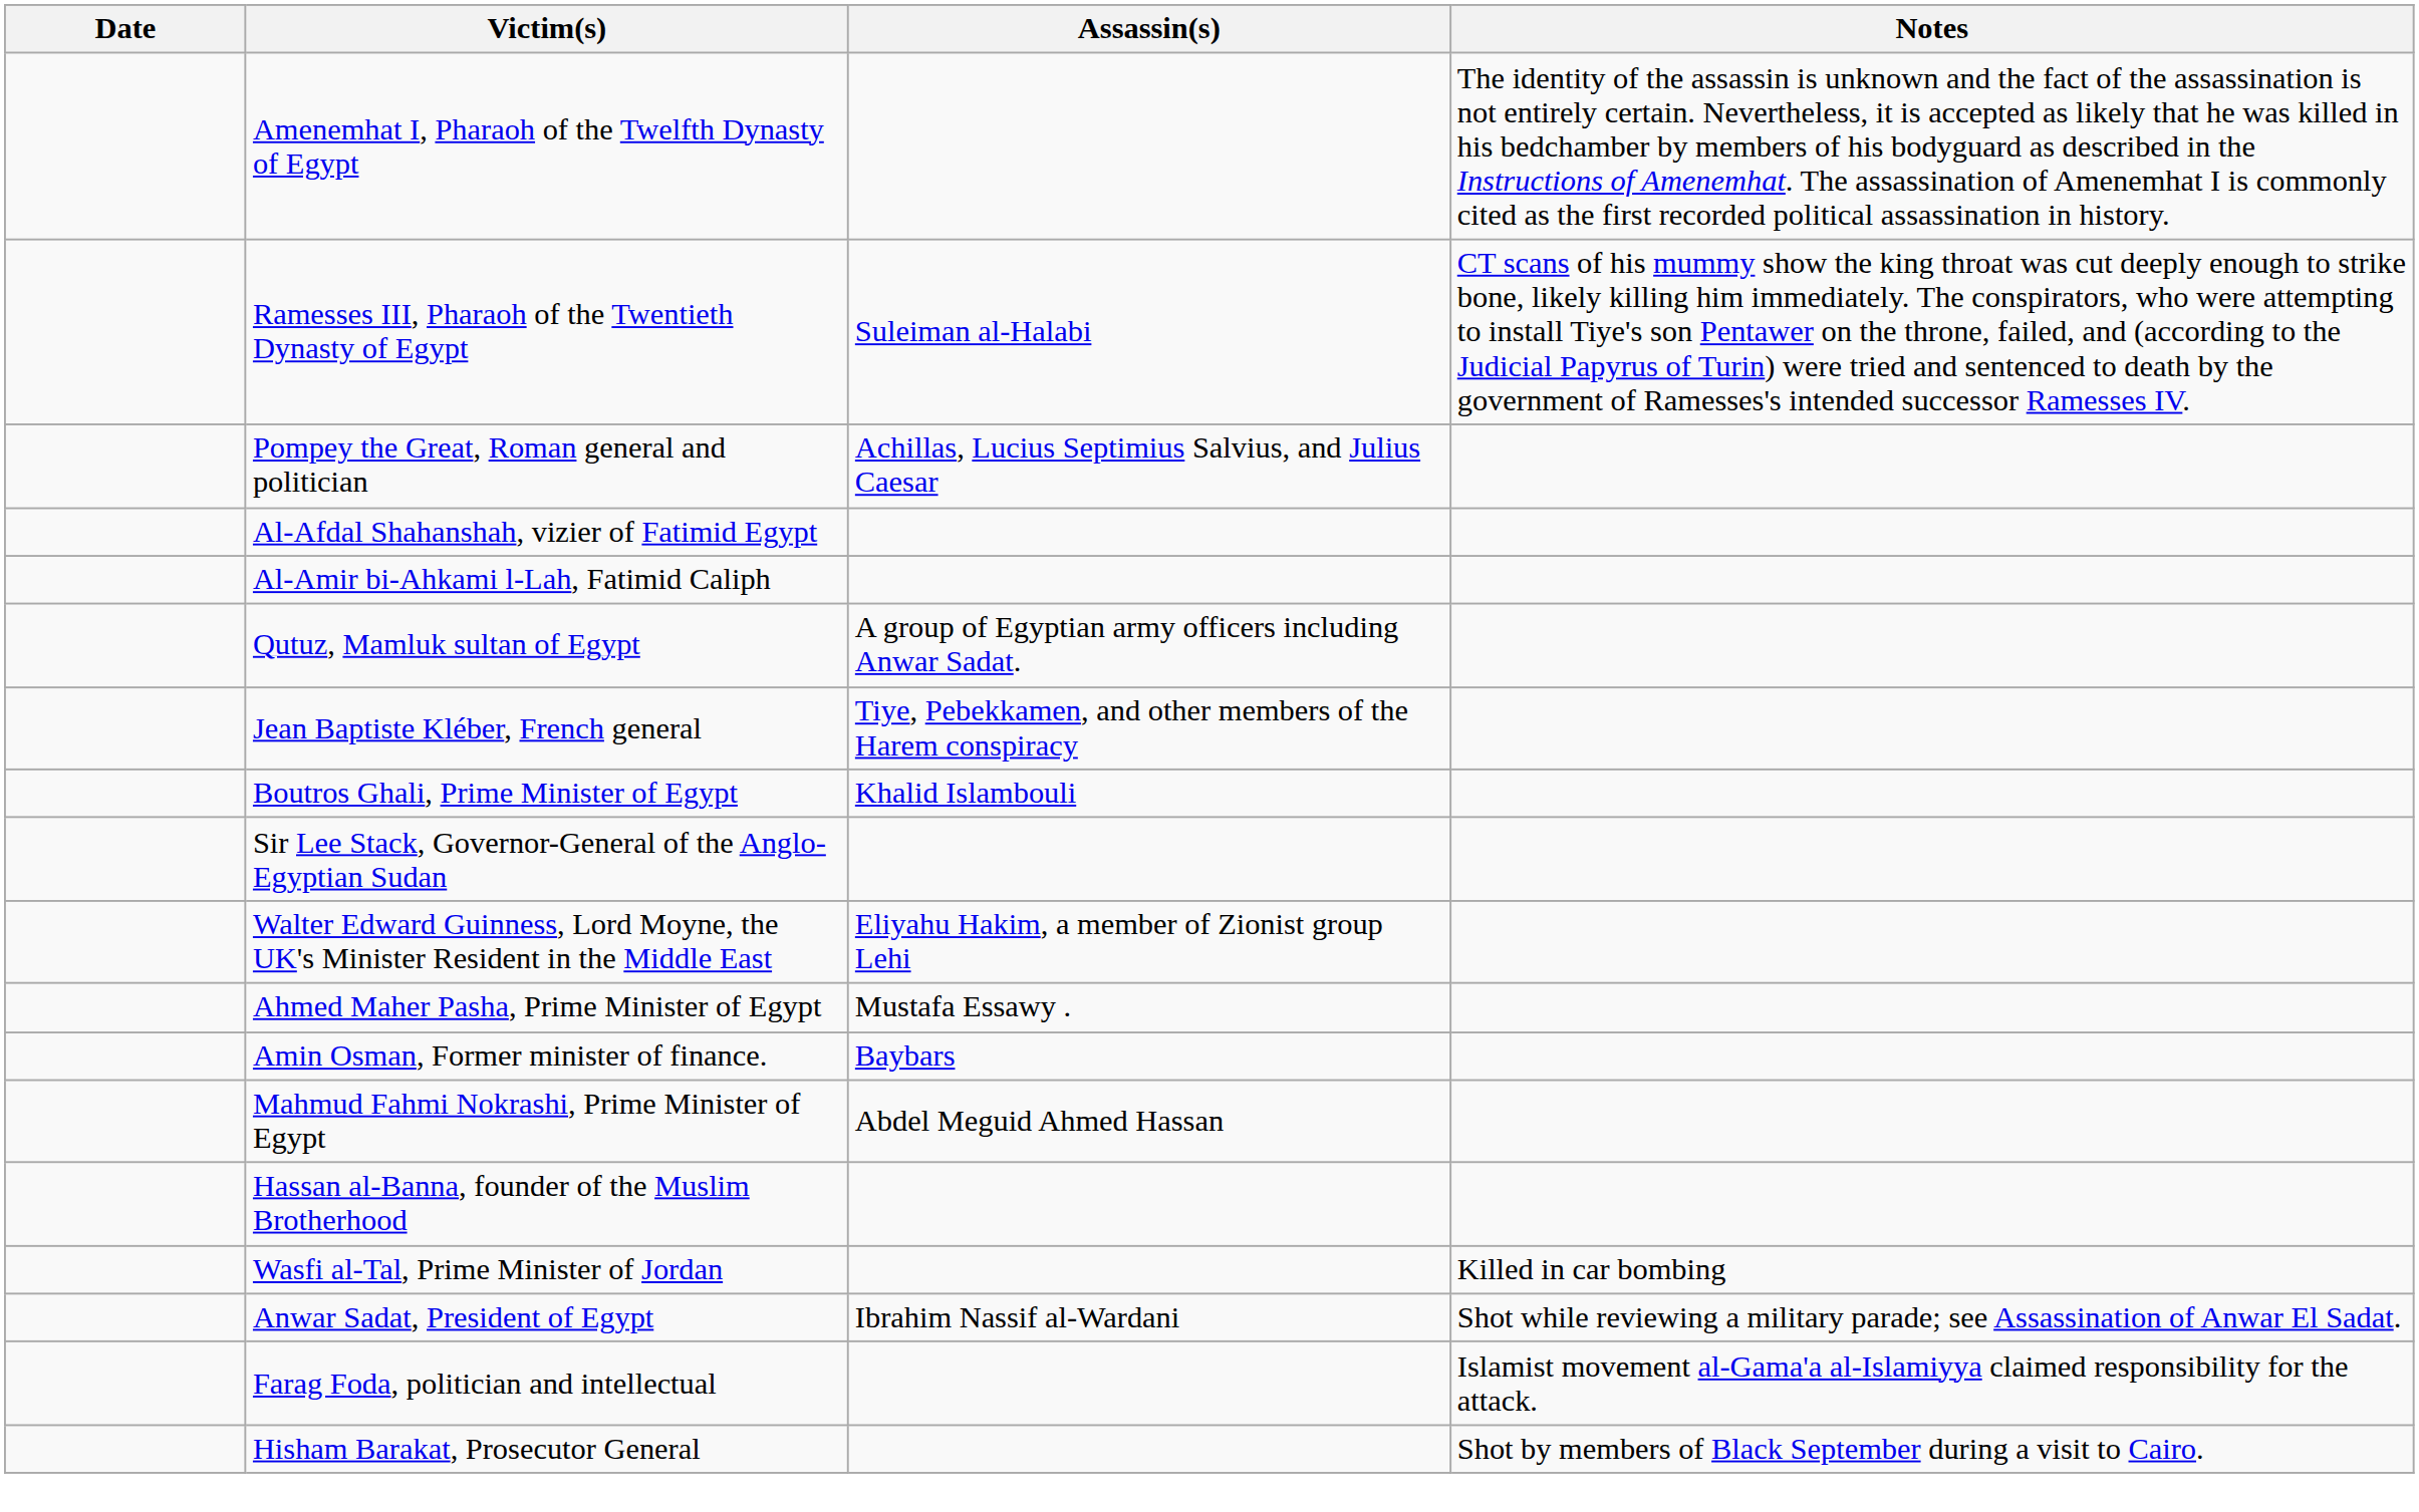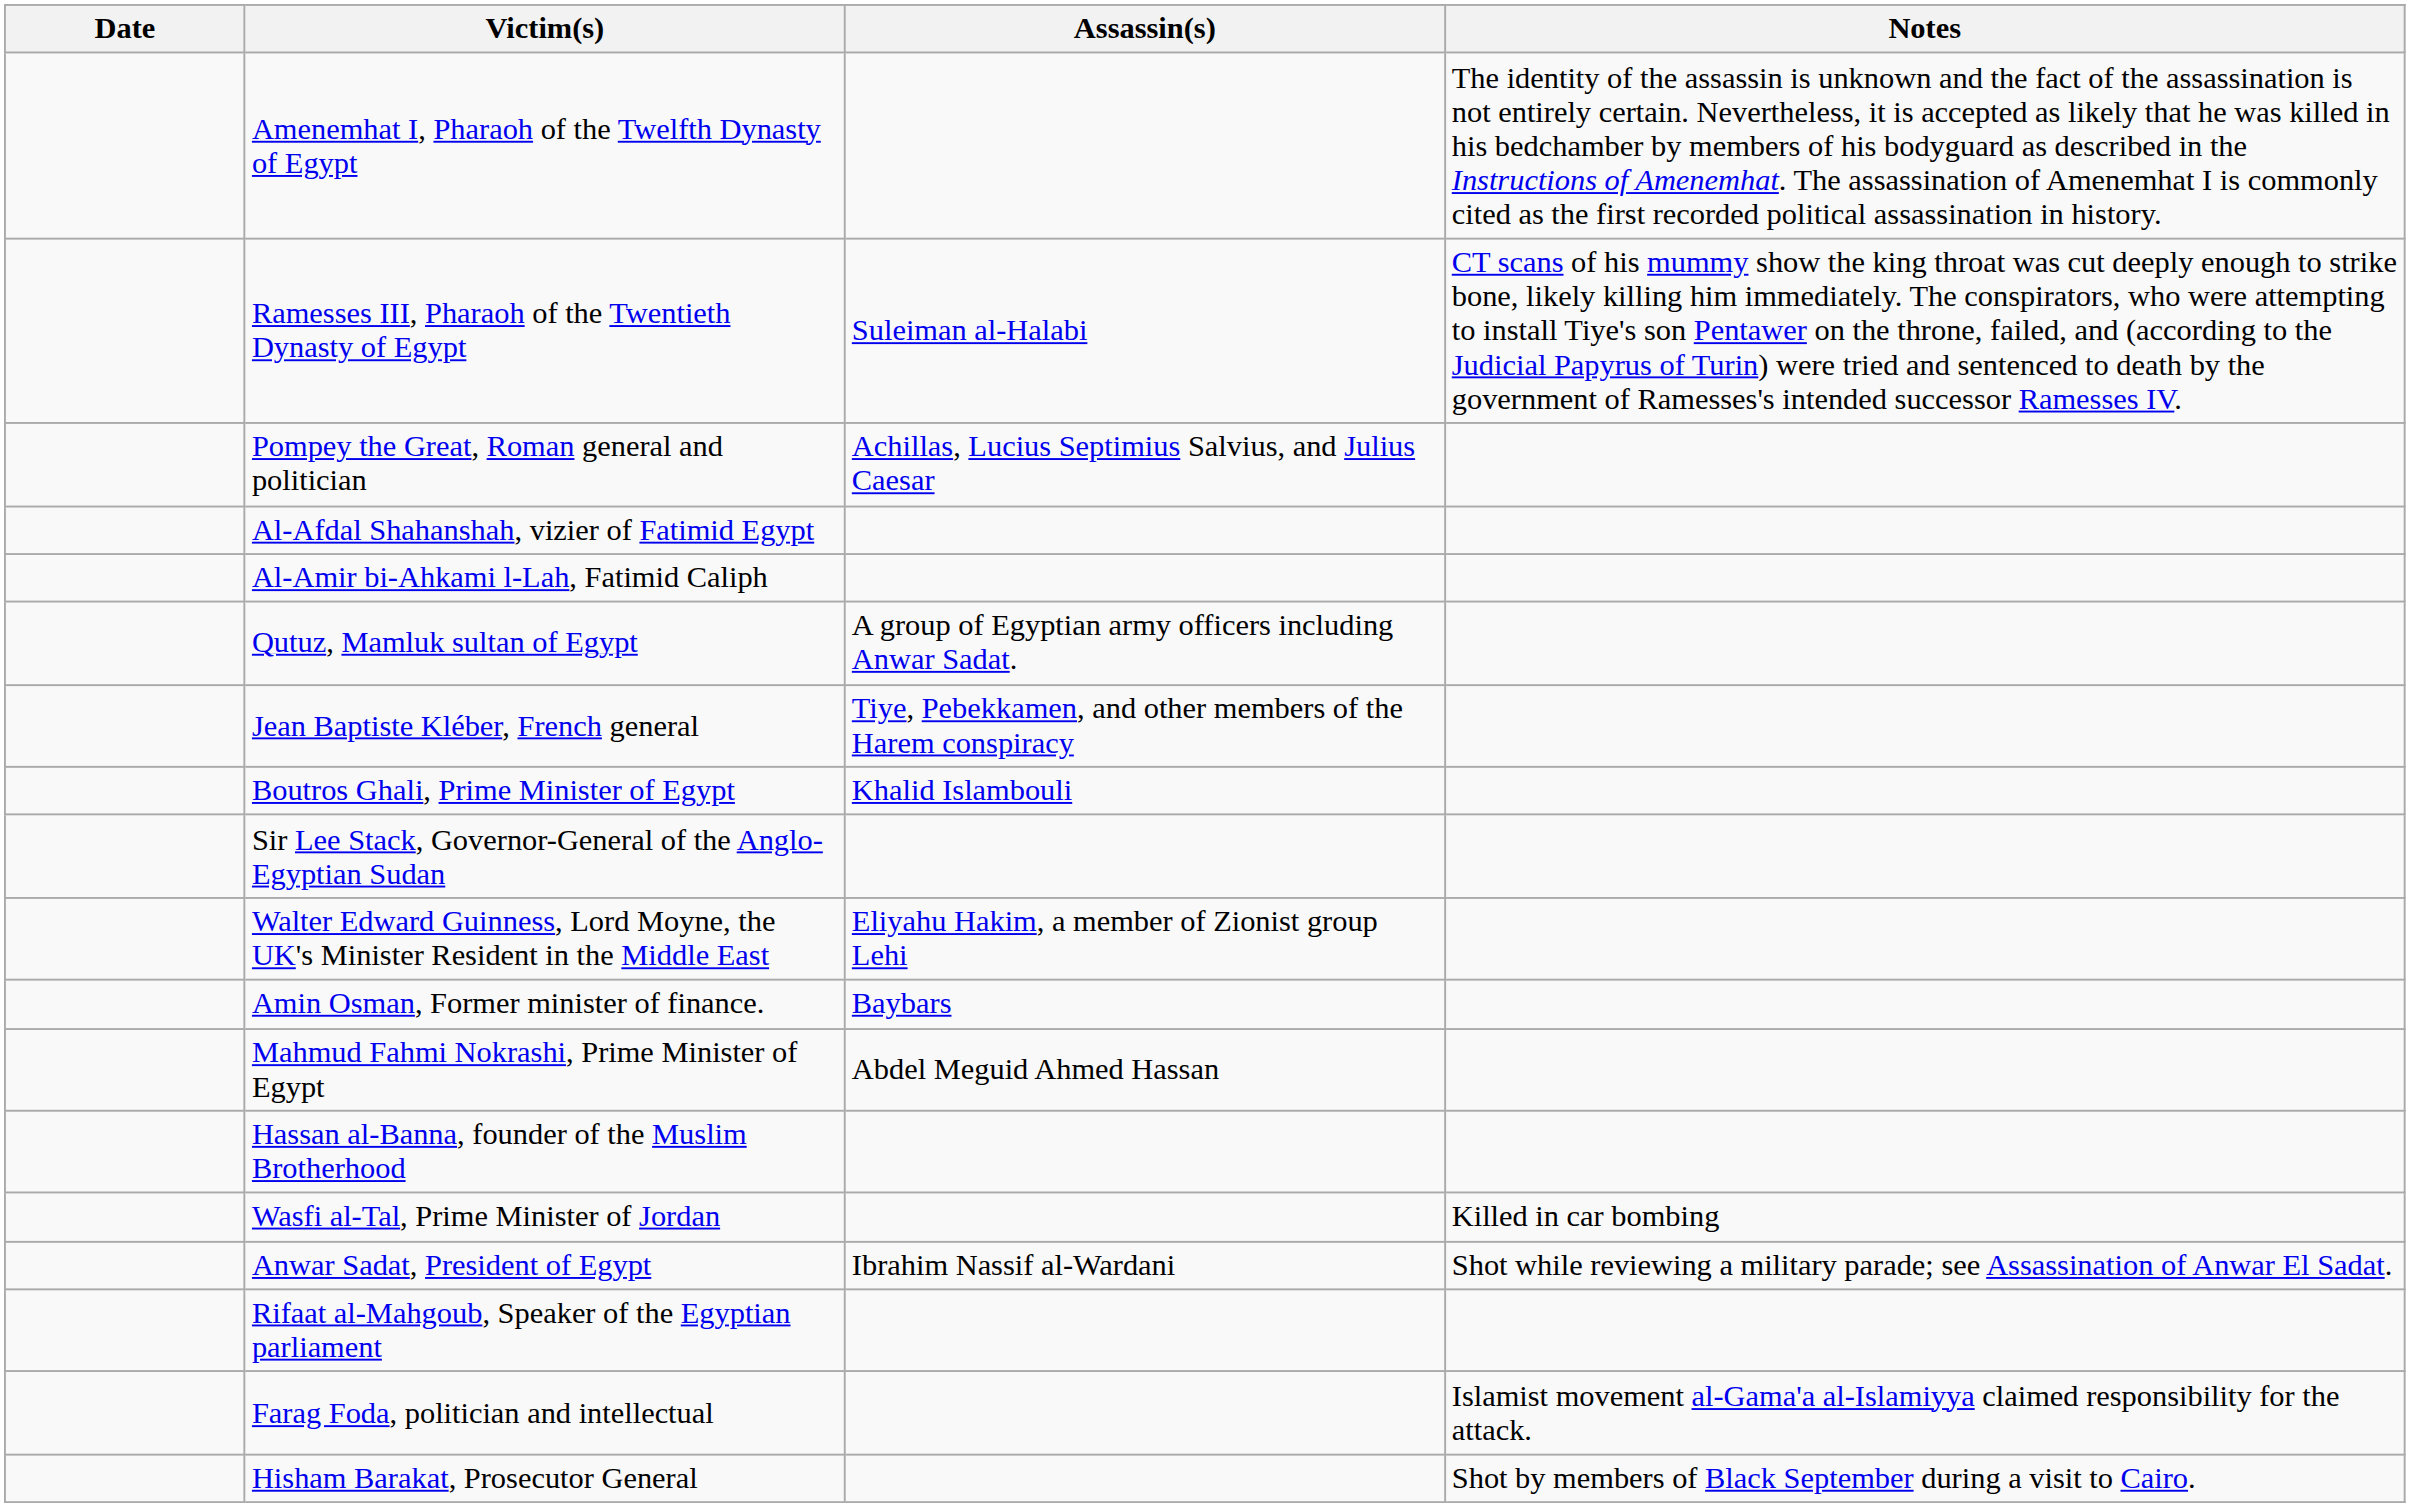- row: Ahmed Maher Pasha, Prime Minister of Egypt | Mustafa Essawy .
+ row: Rifaat al-Mahgoub, Speaker of the Egyptian parliament
